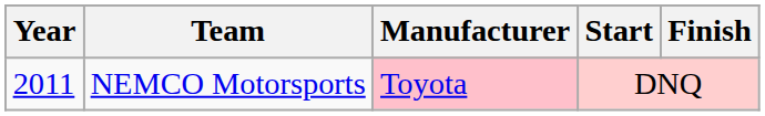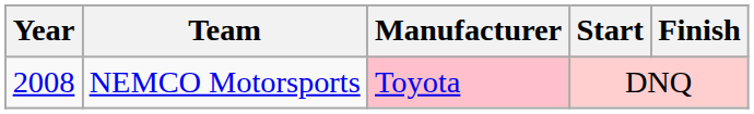NEMCO Motorsports | Year: 2011 -> 2008
